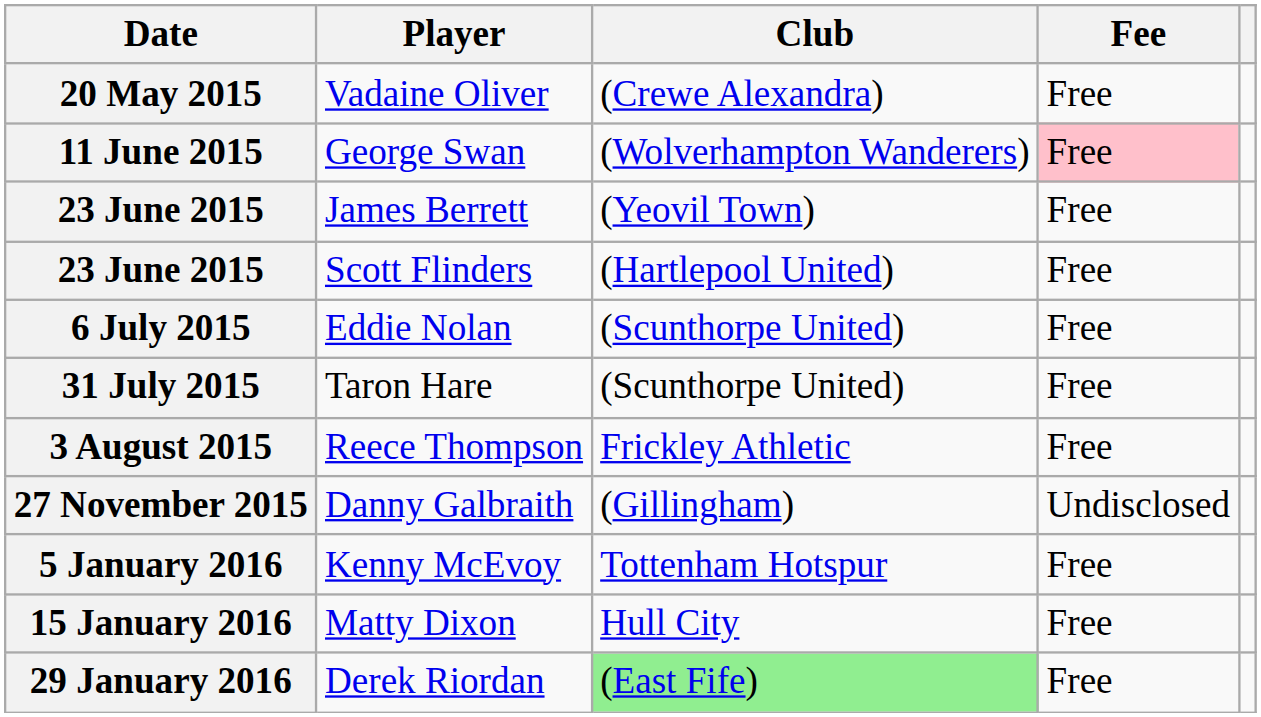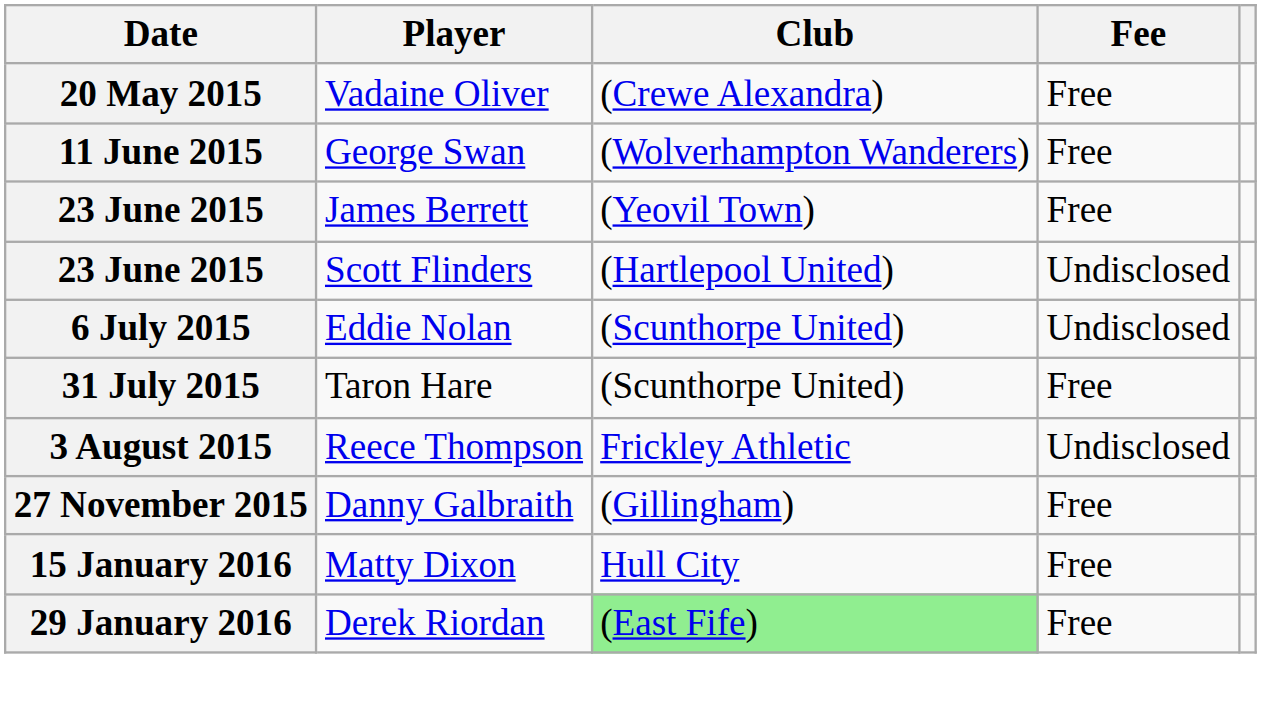11 June 2015 | Fee: pink background -> no background
23 June 2015 / Scott Flinders | Fee: Free -> Undisclosed
6 July 2015 | Fee: Free -> Undisclosed
3 August 2015 | Fee: Free -> Undisclosed
27 November 2015 | Fee: Undisclosed -> Free
- row: 5 January 2016 | Kenny McEvoy | Tottenham Hotspur | Free
